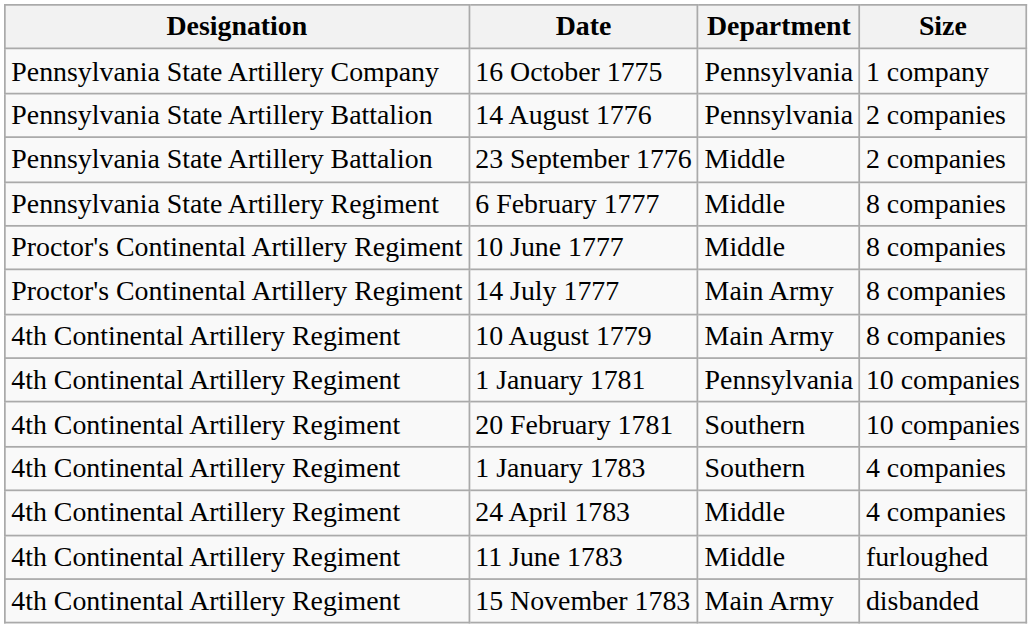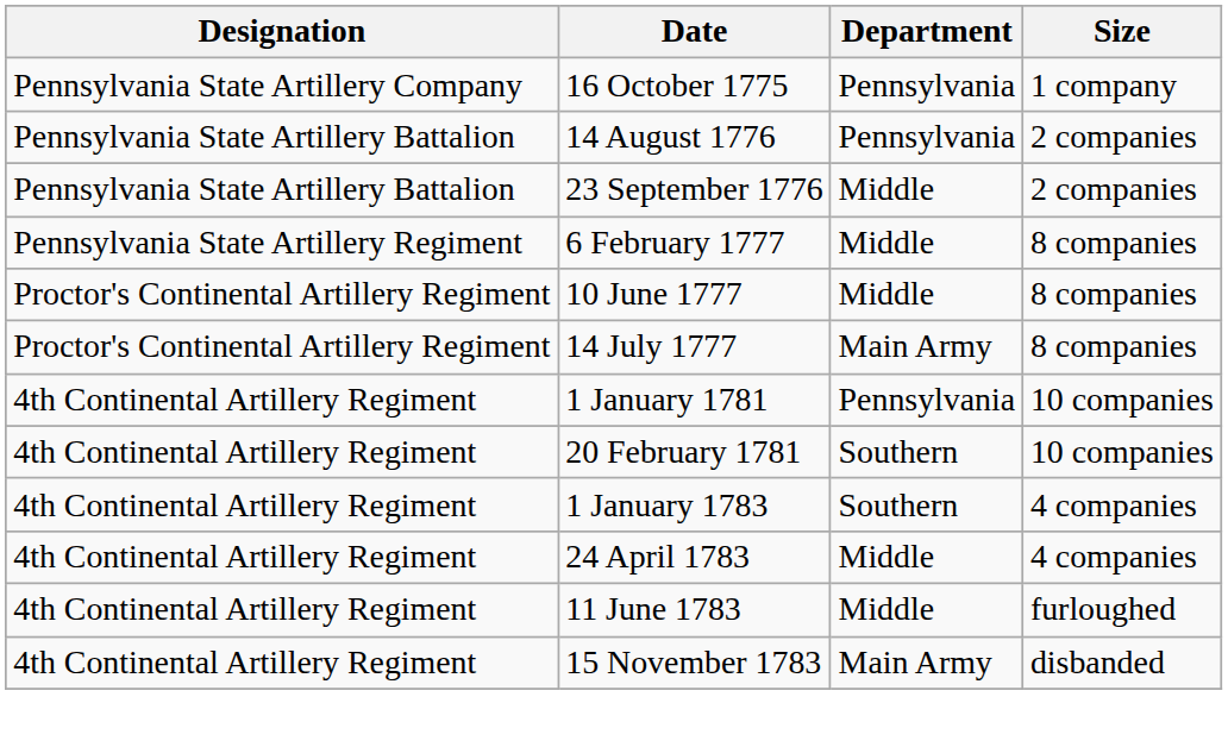- row: 4th Continental Artillery Regiment | 10 August 1779 | Main Army | 8 companies
